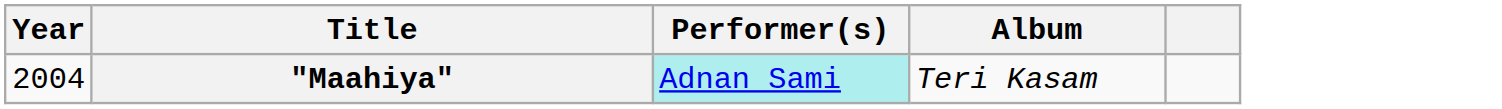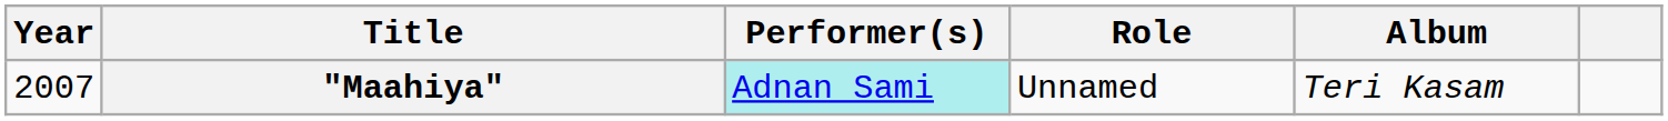+ column: Role | Unnamed
"Maahiya" | Year: 2004 -> 2007
